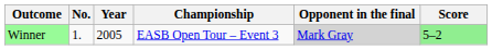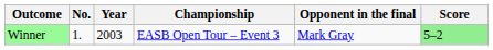Winner | Year: 2005 -> 2003
Winner | Opponent in the final: lightgrey background -> no background
